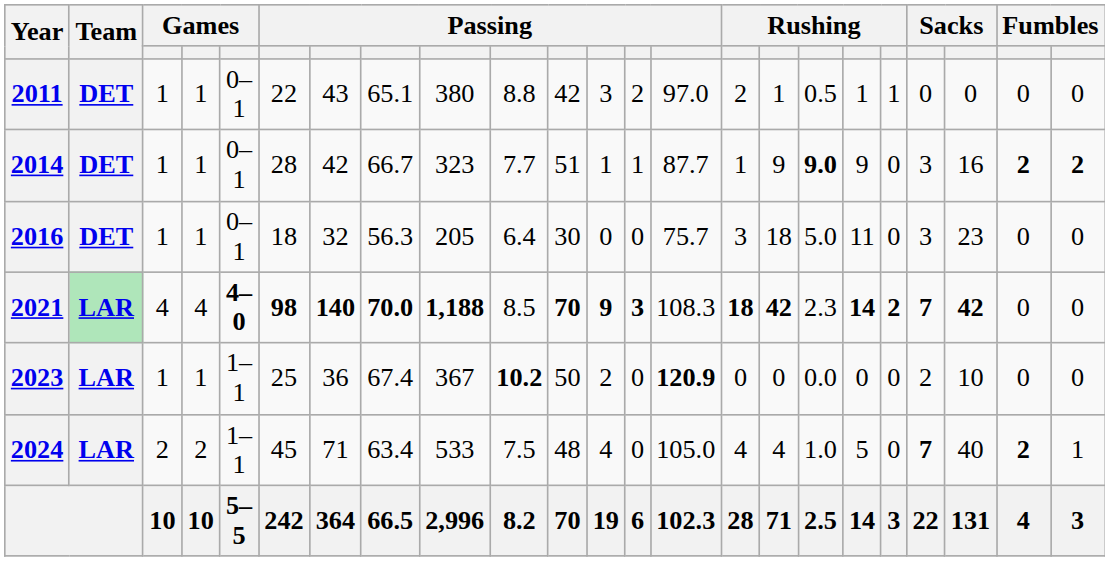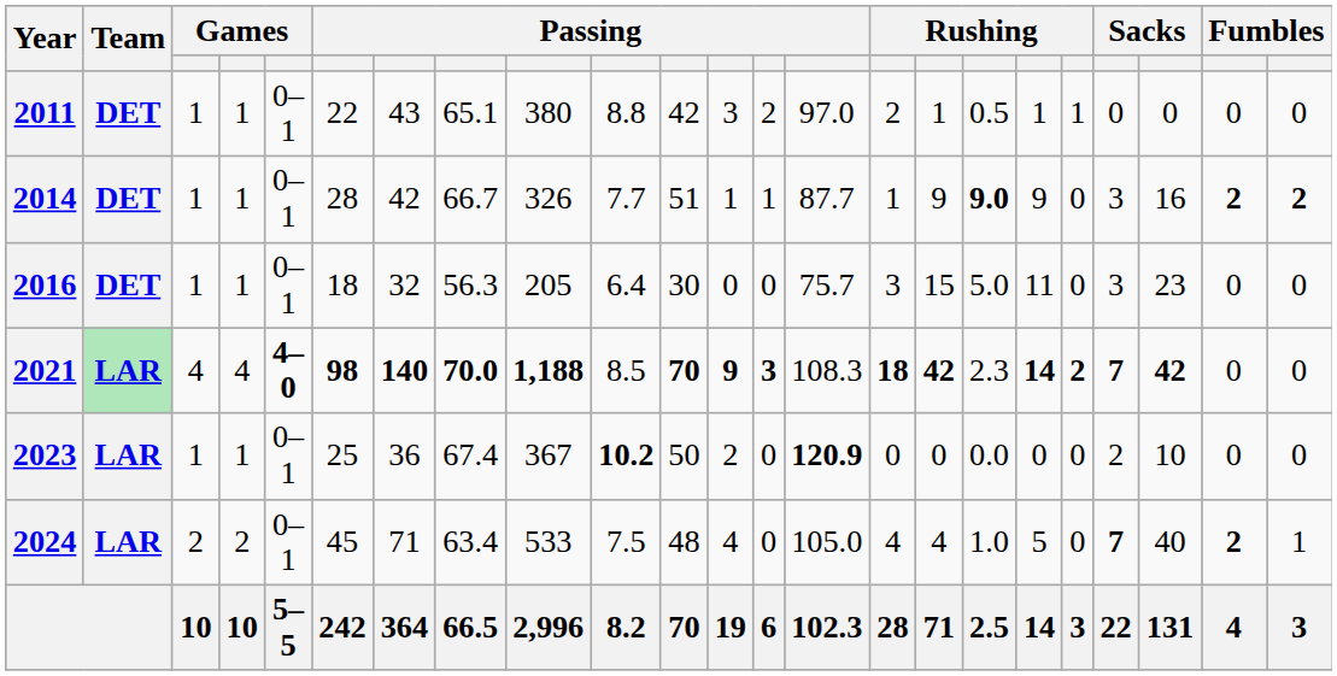2014 | column 9: 323 -> 326
2016 | column 16: 18 -> 15
2023 | column 5: 1–1 -> 0–1
2024 | column 5: 1–1 -> 0–1
